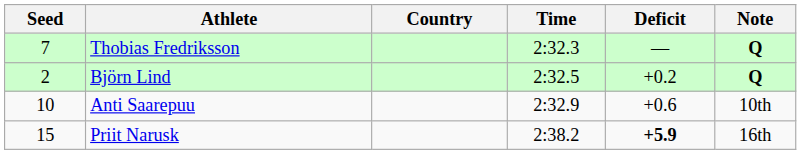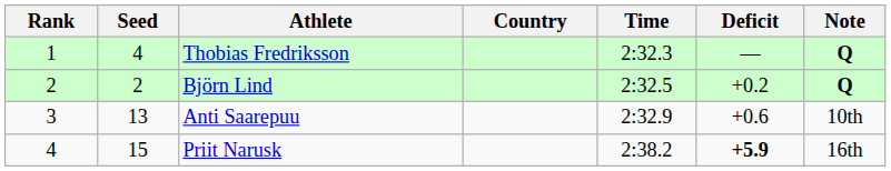+ column: Rank | 1 | 2 | 3 | 4
Thobias Fredriksson | Seed: 7 -> 4
Anti Saarepuu | Seed: 10 -> 13
